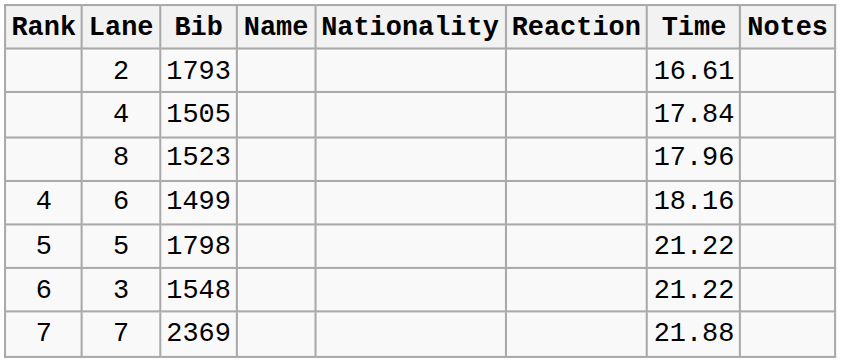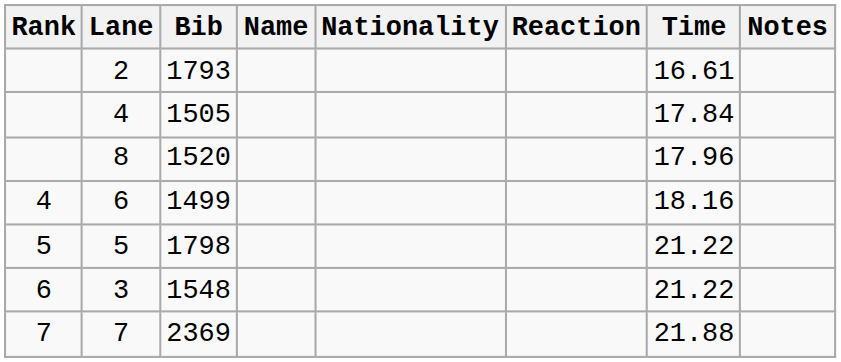8 | Bib: 1523 -> 1520
